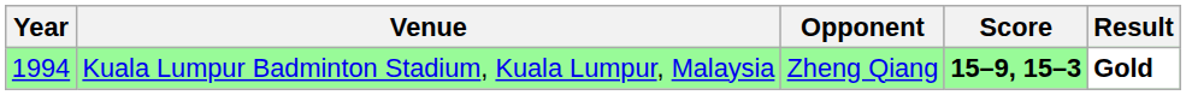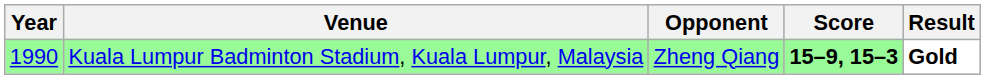Kuala Lumpur Badminton Stadium, Kuala Lumpur, Malaysia | Year: 1994 -> 1990
